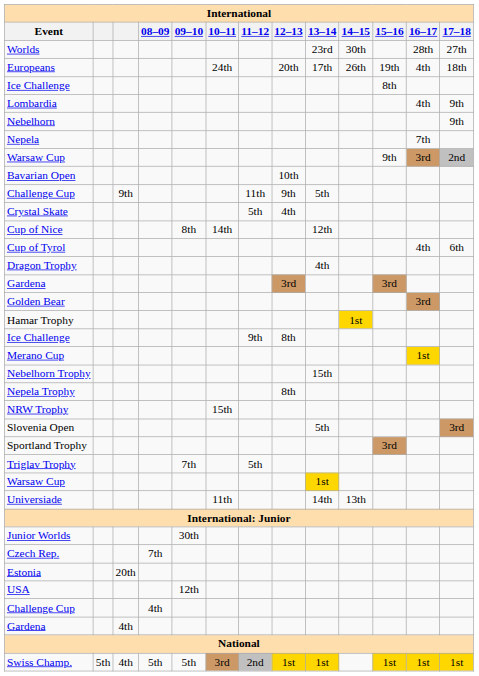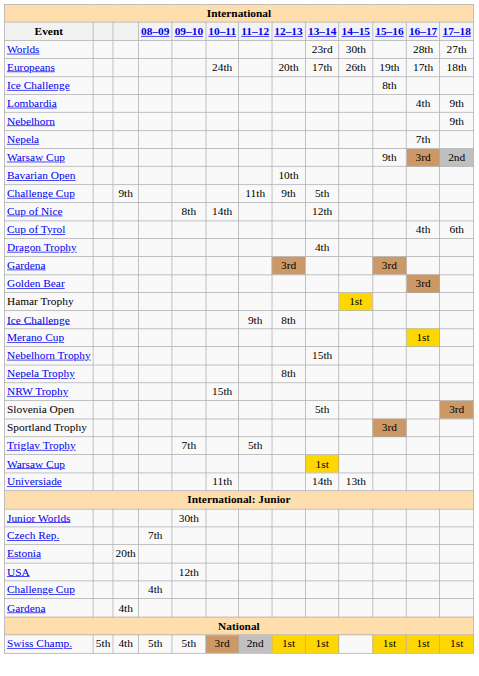Europeans | 16–17: 4th -> 17th
- row: Crystal Skate | 5th | 4th
